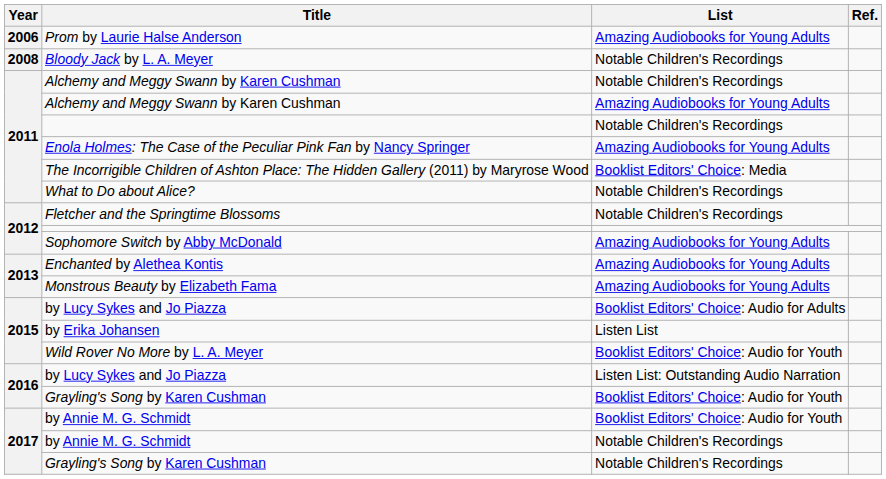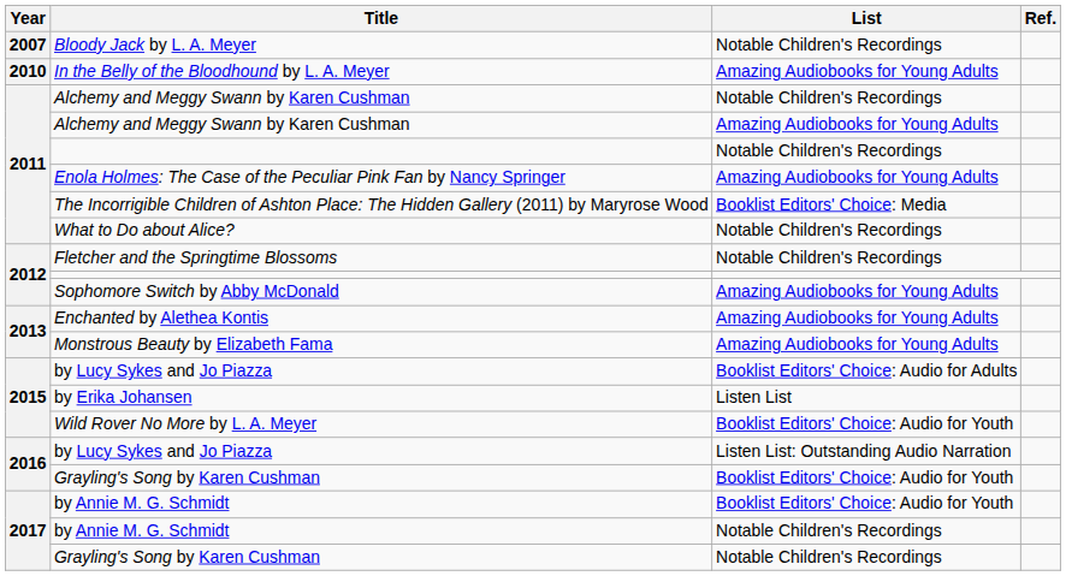- row: 2006 | Prom by Laurie Halse Anderson | Amazing Audiobooks for Young Adults
Bloody Jack by L. A. Meyer | Year: 2008 -> 2007
+ row: 2010 | In the Belly of the Bloodhound by L. A. Meyer | Amazing Audiobooks for Young Adults
